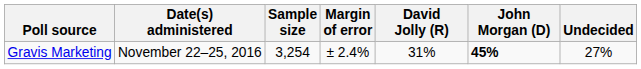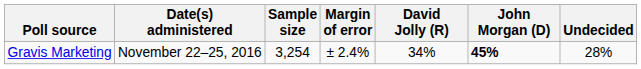Gravis Marketing | David Jolly (R): 31% -> 34%
Gravis Marketing | Undecided: 27% -> 28%
